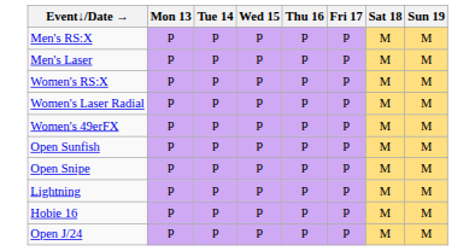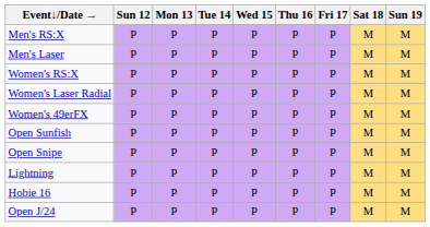+ column: Sun 12 | P | P | P | P | P | P | P | P | P | P
